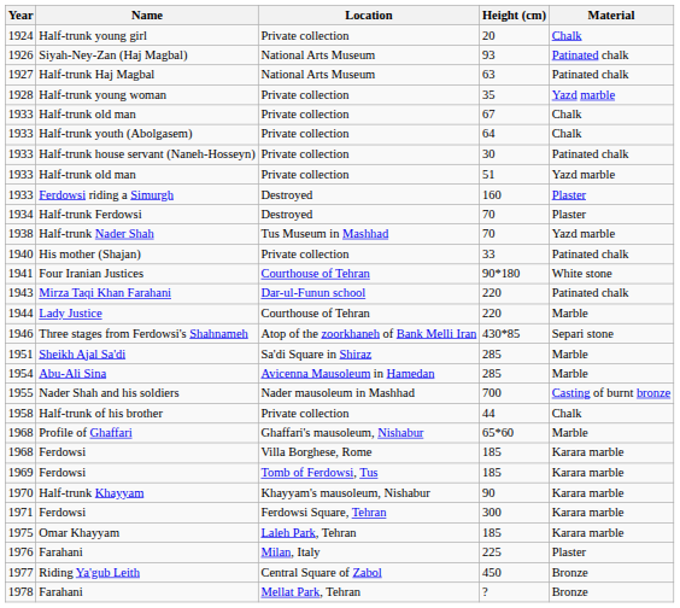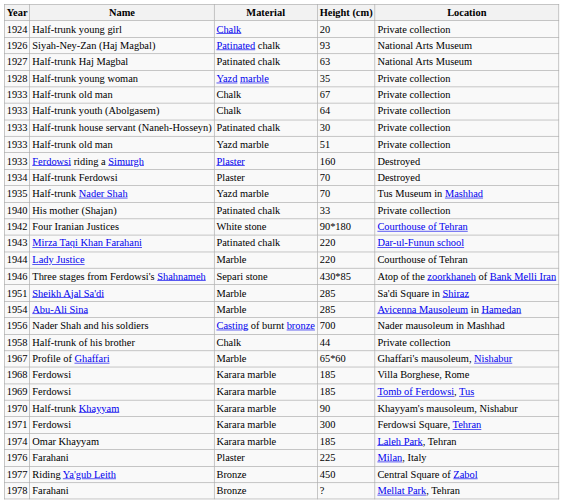columns swapped: Material <-> Location
Half-trunk Nader Shah | Year: 1938 -> 1935
Four Iranian Justices | Year: 1941 -> 1942
Nader Shah and his soldiers | Year: 1955 -> 1956
Profile of Ghaffari | Year: 1968 -> 1967
Omar Khayyam | Year: 1975 -> 1974
